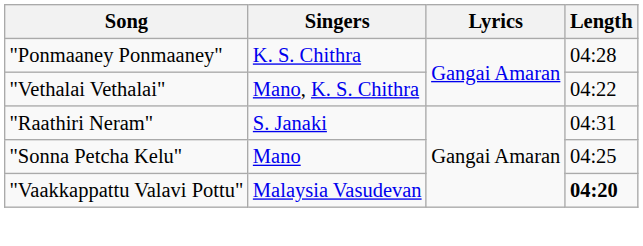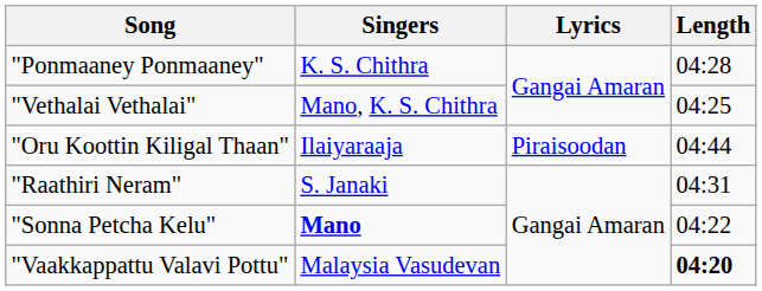"Vethalai Vethalai" | Length: 04:22 -> 04:25
+ row: "Oru Koottin Kiligal Thaan" | Ilaiyaraaja | Piraisoodan | 04:44
"Sonna Petcha Kelu" | Singers: normal -> bold
"Sonna Petcha Kelu" | Length: 04:25 -> 04:22
